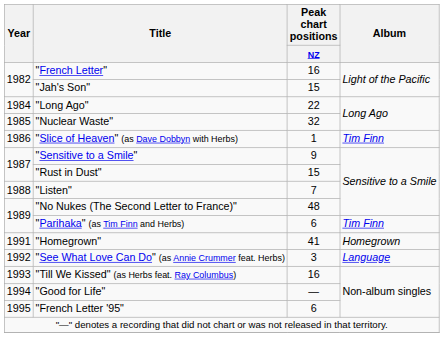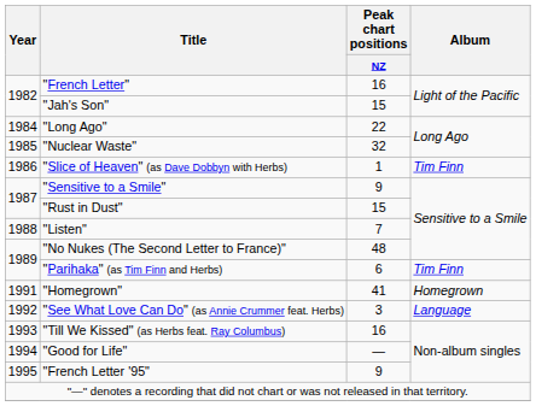"French Letter '95" | Peak chart positions / NZ: 6 -> 9
